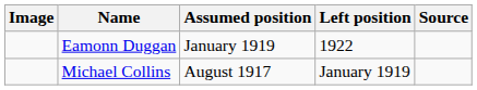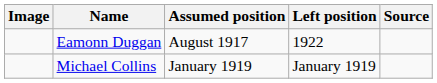Eamonn Duggan | Assumed position: January 1919 -> August 1917
Michael Collins | Assumed position: August 1917 -> January 1919
